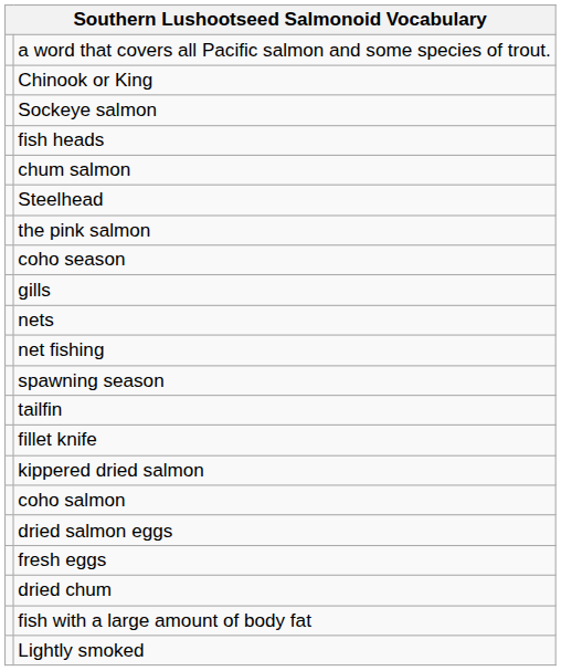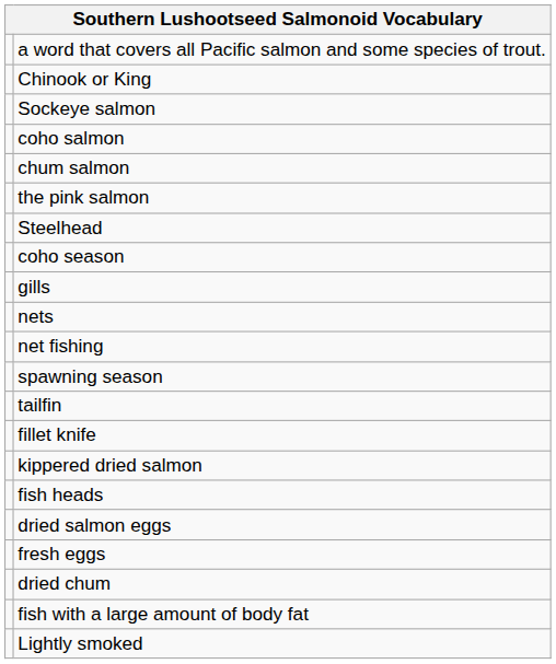rows swapped: coho salmon <-> fish heads
rows swapped: the pink salmon <-> Steelhead
